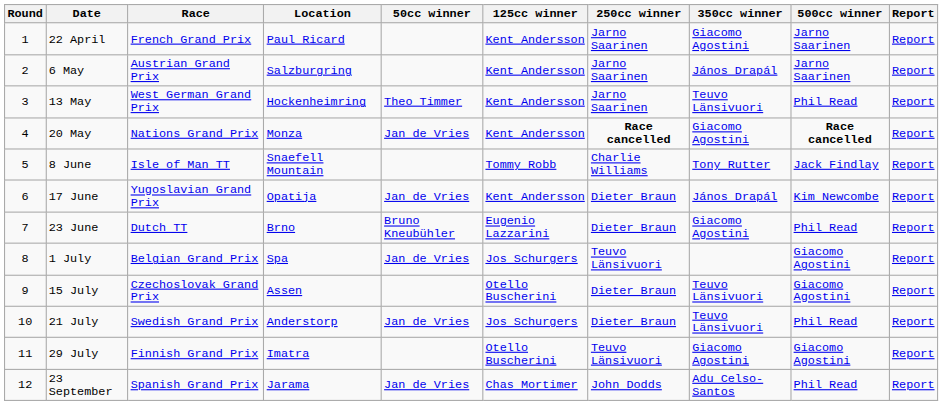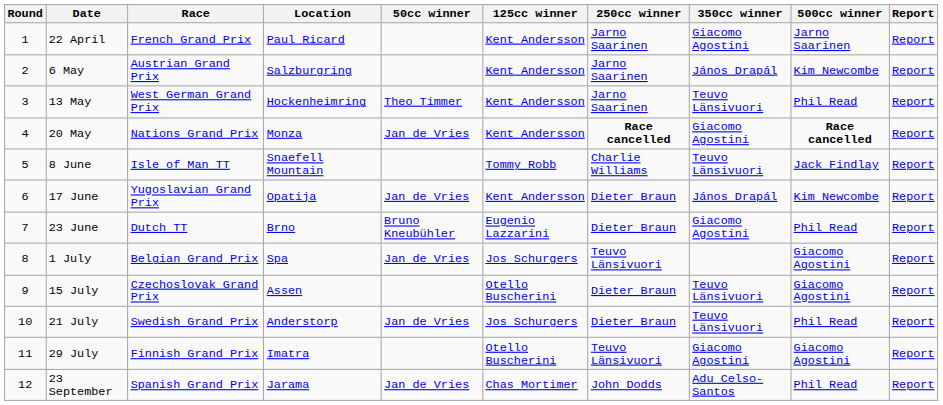6 May | 500cc winner: Jarno Saarinen -> Kim Newcombe
8 June | 350cc winner: Tony Rutter -> Teuvo Länsivuori
